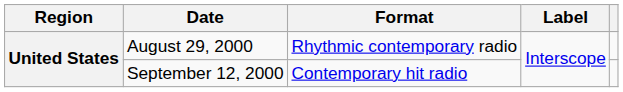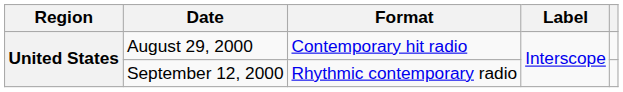August 29, 2000 | Format: Rhythmic contemporary radio -> Contemporary hit radio
September 12, 2000 | Format: Contemporary hit radio -> Rhythmic contemporary radio
